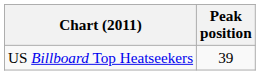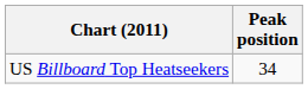US Billboard Top Heatseekers | Peak position: 39 -> 34
